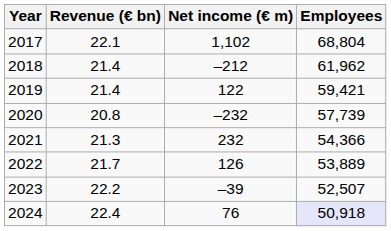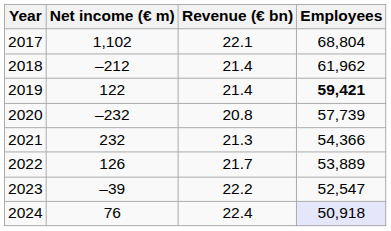columns swapped: Revenue (€ bn) <-> Net income (€ m)
2019 | Employees: normal -> bold
2023 | Employees: 52,507 -> 52,547
